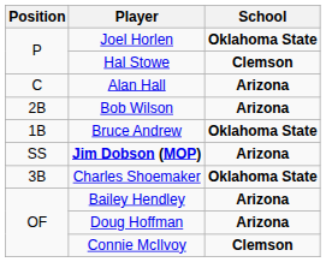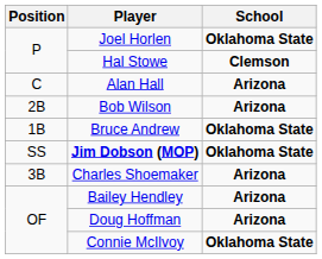Jim Dobson (MOP) | School: Arizona -> Oklahoma State
Charles Shoemaker | School: Oklahoma State -> Arizona
Connie McIlvoy | School: Clemson -> Oklahoma State
